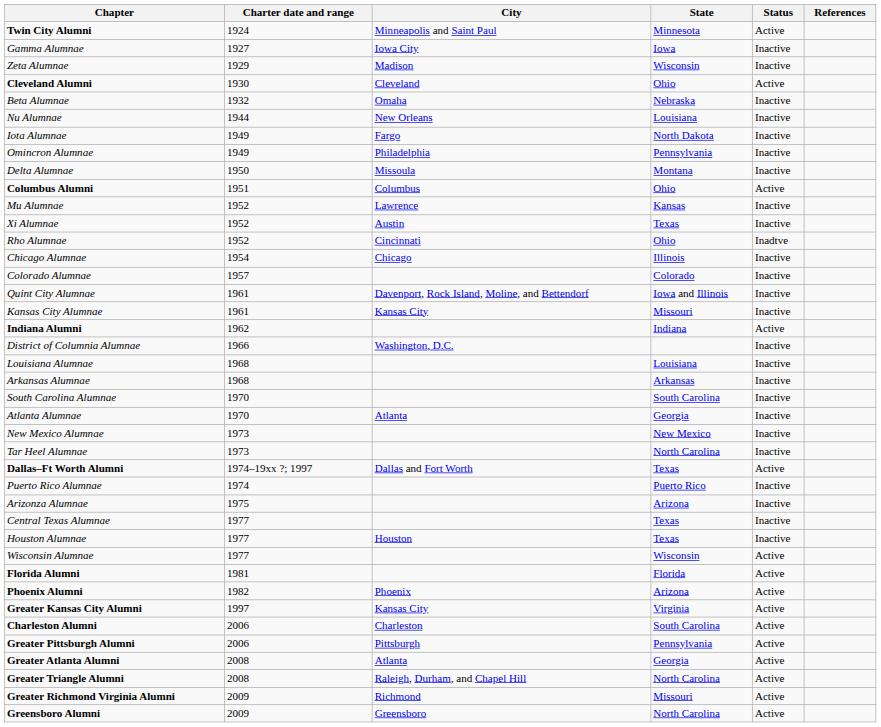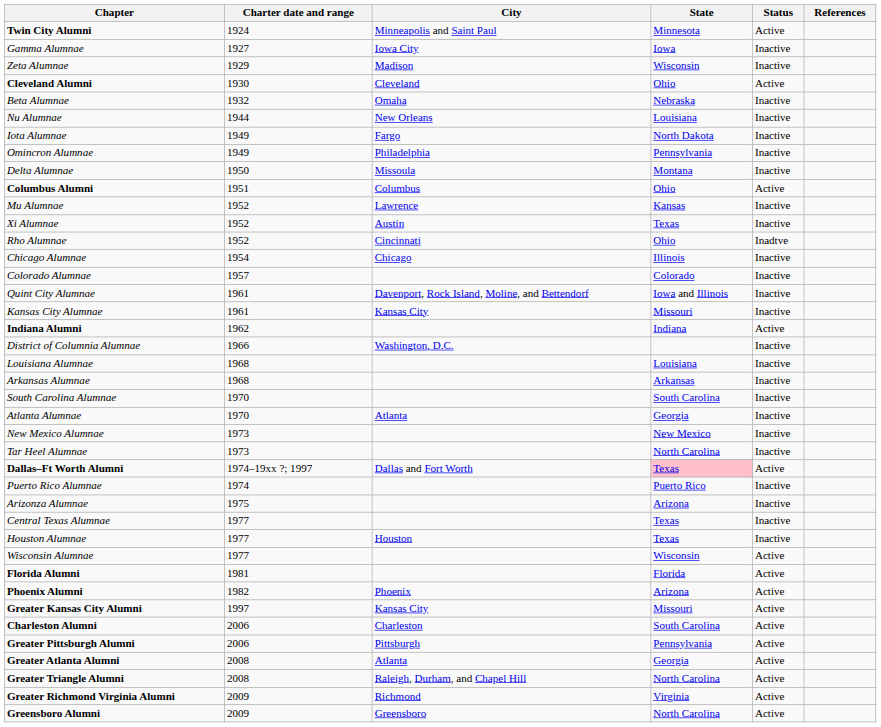Dallas–Ft Worth Alumni | State: no background -> pink background
Greater Kansas City Alumni | State: Virginia -> Missouri
Greater Richmond Virginia Alumni | State: Missouri -> Virginia
